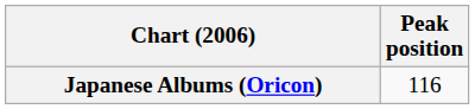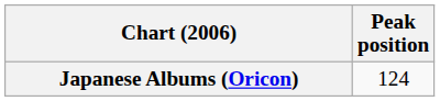Japanese Albums (Oricon) | Peak position: 116 -> 124
